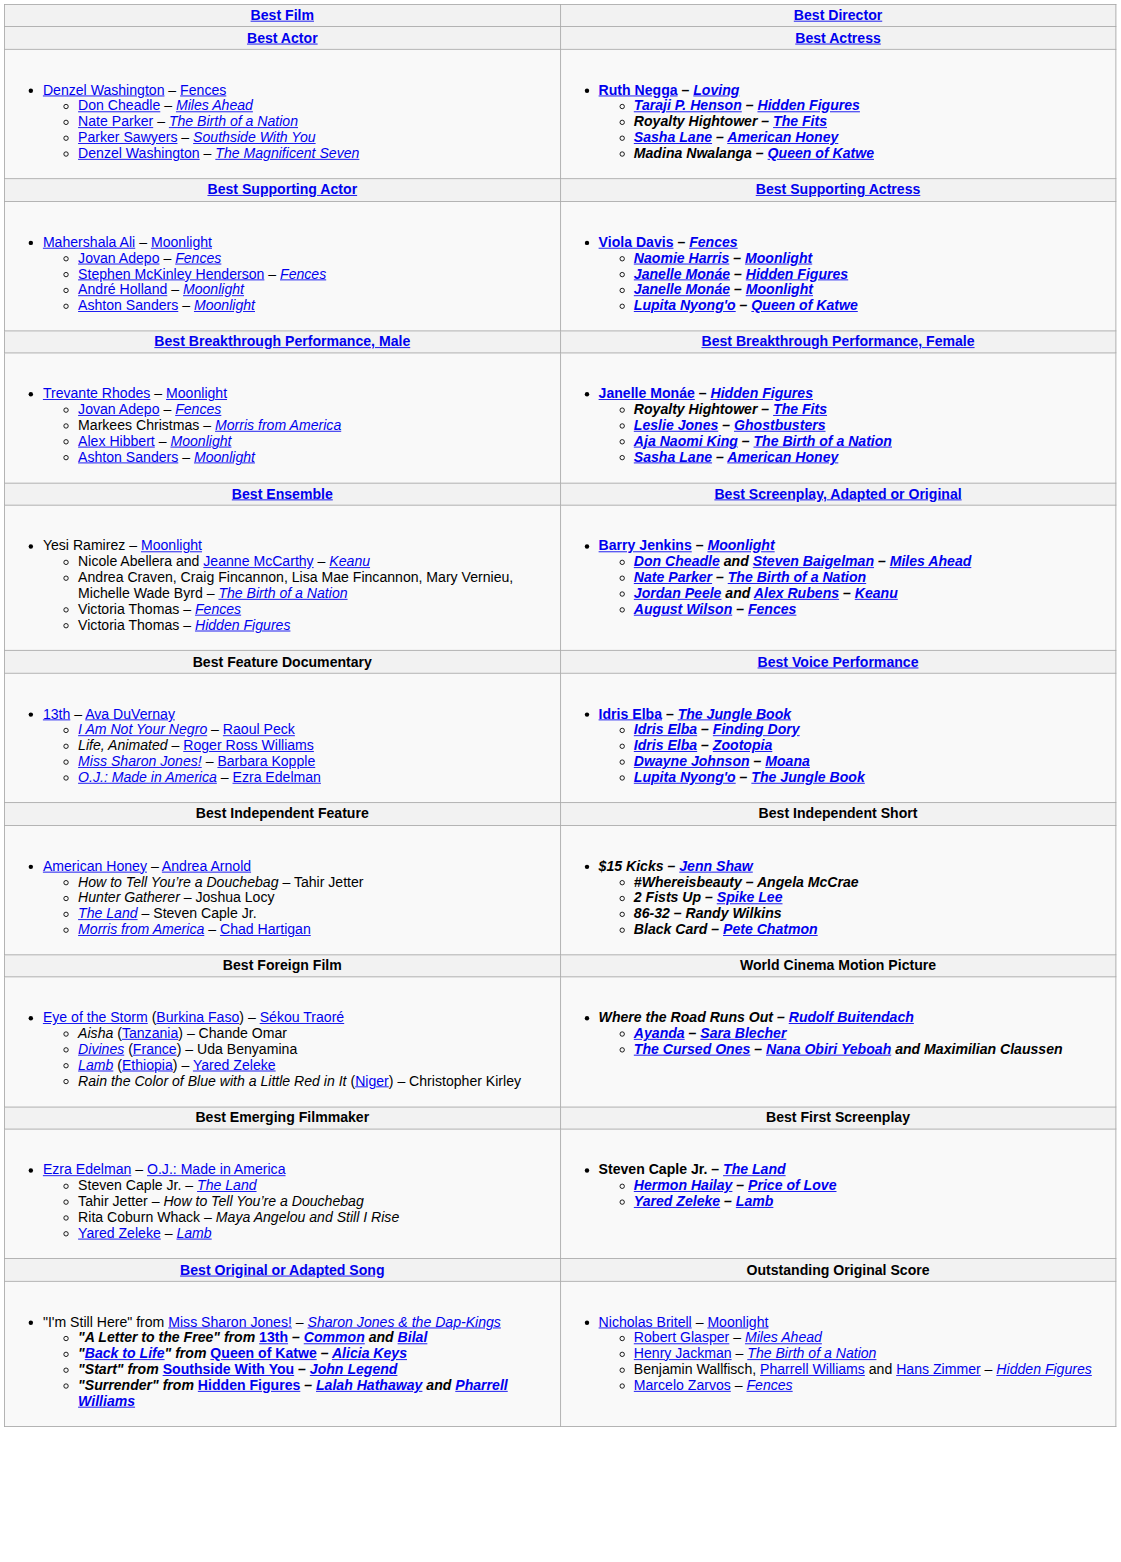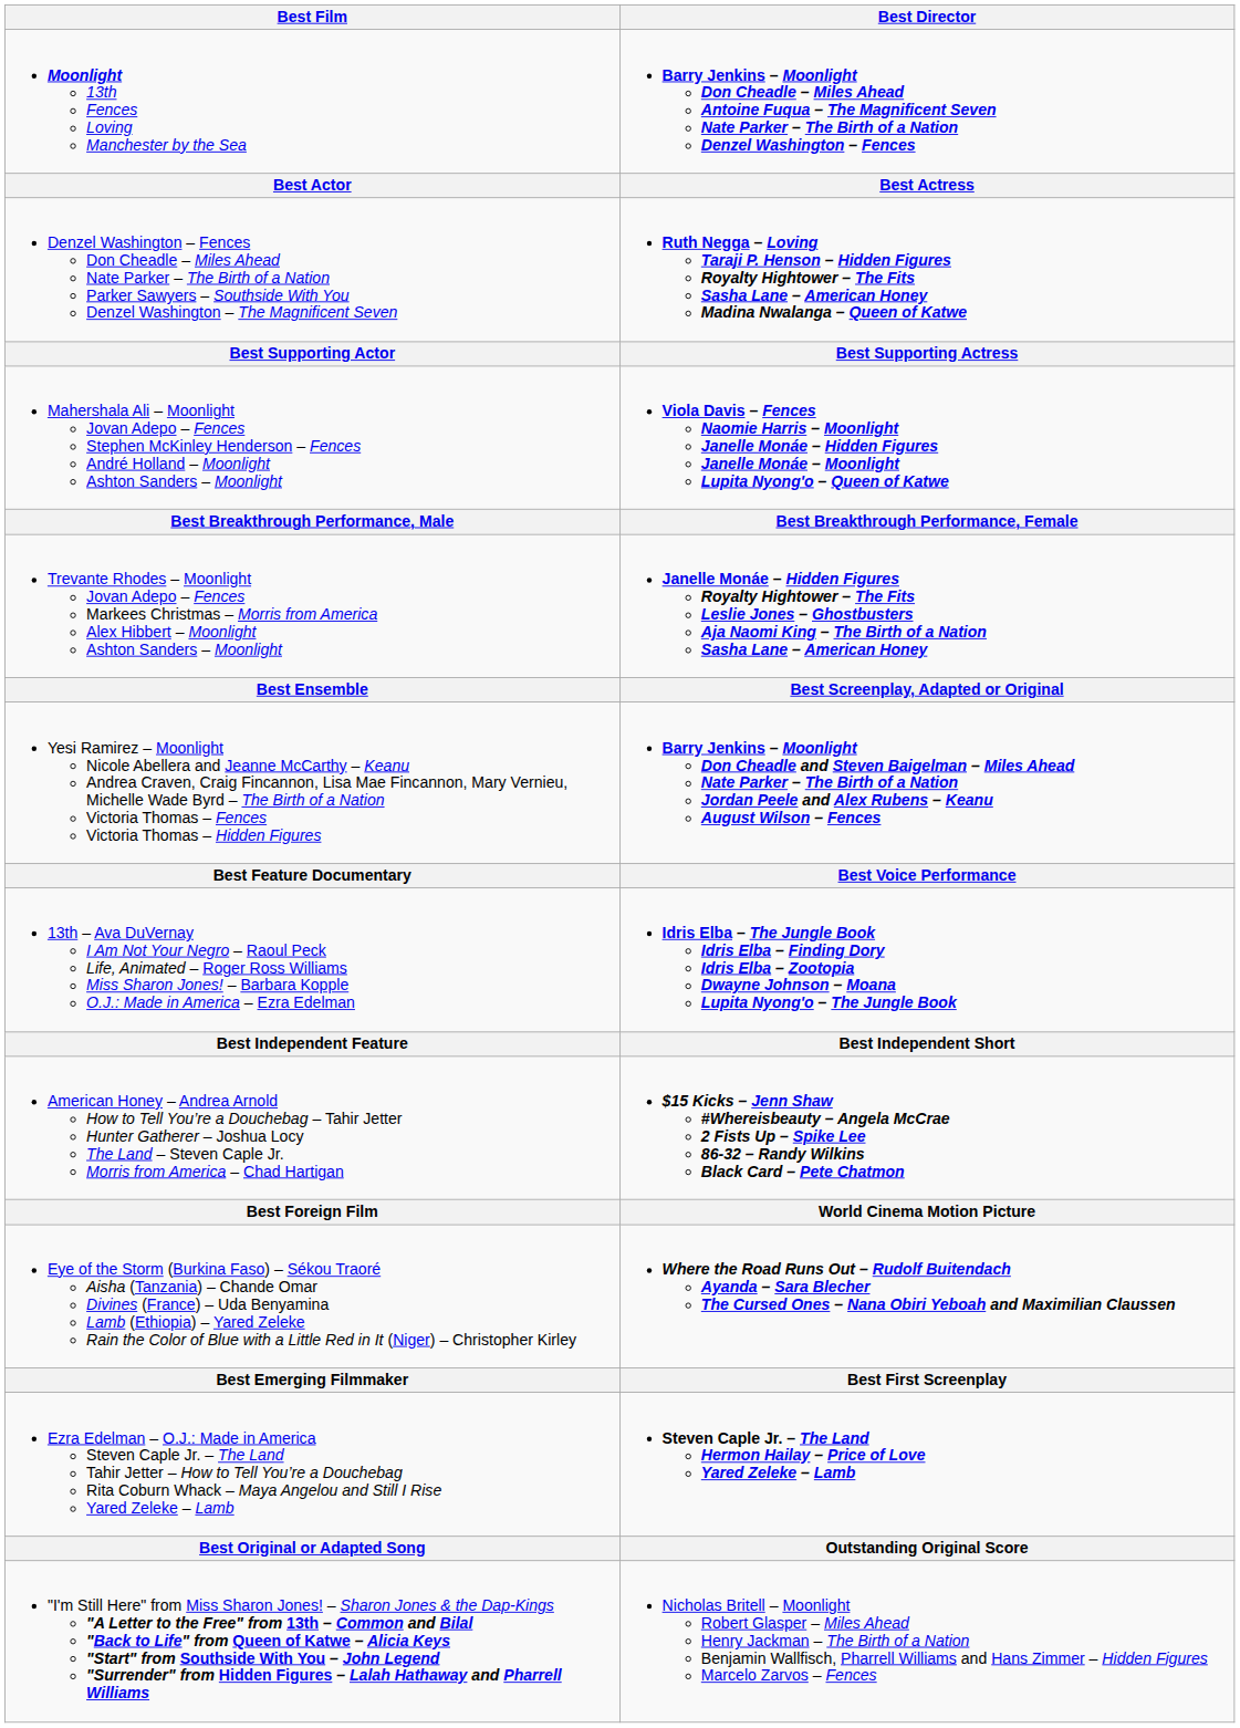+ row: Moonlight 13th Fences Loving Manchester by the Sea | Barry Jenkins – Moonlight Don Cheadle – Miles Ahead Antoine Fuqua – The Magnificent Seven Nate Parker – The Birth of a Nation Denzel Washington – Fences
